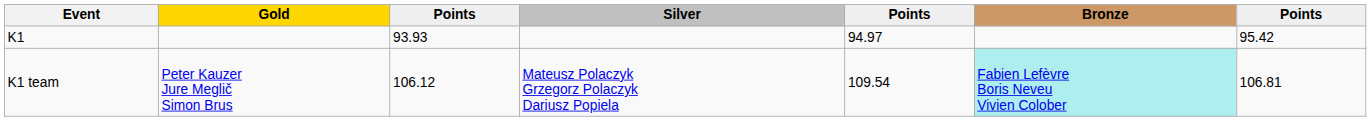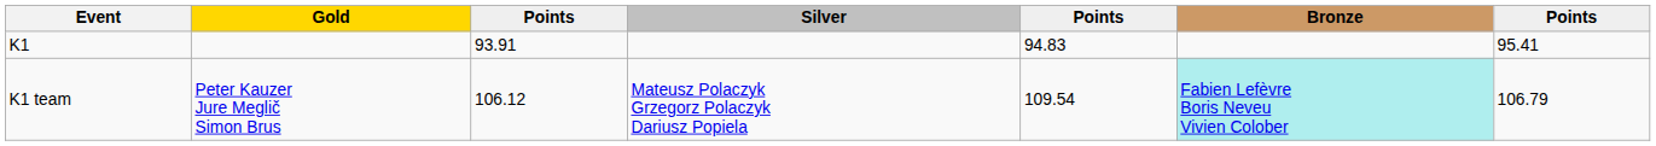K1 | column 3: 93.93 -> 93.91
K1 | column 5: 94.97 -> 94.83
K1 | column 7: 95.42 -> 95.41
K1 team | column 7: 106.81 -> 106.79
